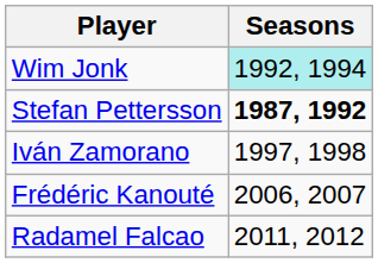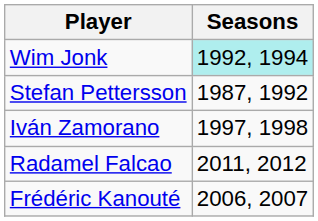Stefan Pettersson | Seasons: bold -> normal
rows swapped: Frédéric Kanouté <-> Radamel Falcao
